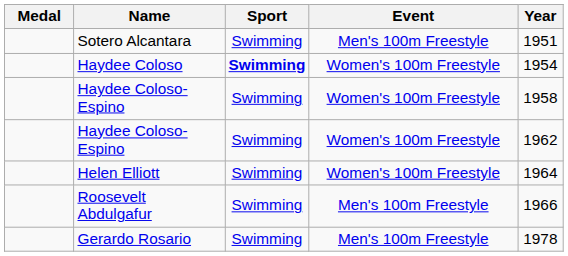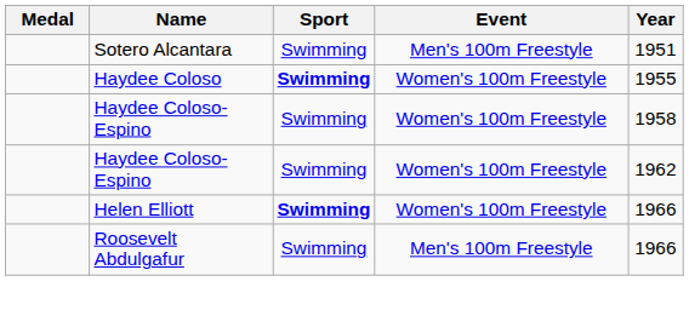Haydee Coloso | Year: 1954 -> 1955
Helen Elliott | Sport: normal -> bold
Helen Elliott | Year: 1964 -> 1966
- row: Gerardo Rosario | Swimming | Men's 100m Freestyle | 1978
